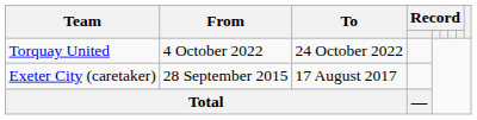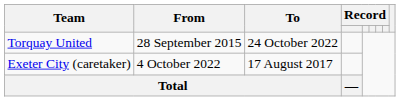Torquay United | From: 4 October 2022 -> 28 September 2015
Exeter City (caretaker) | From: 28 September 2015 -> 4 October 2022
